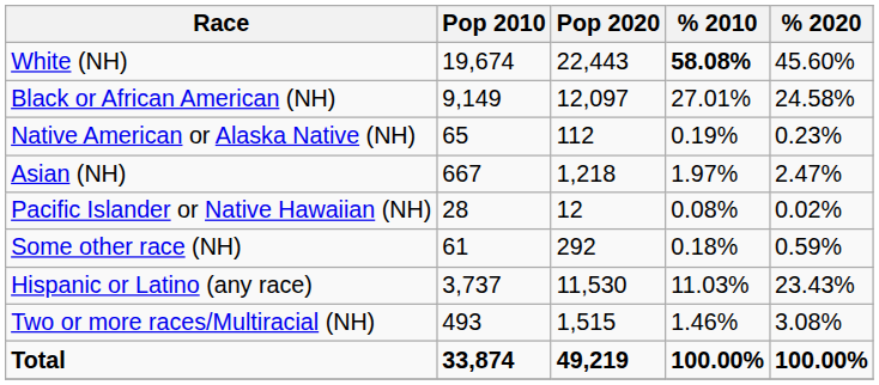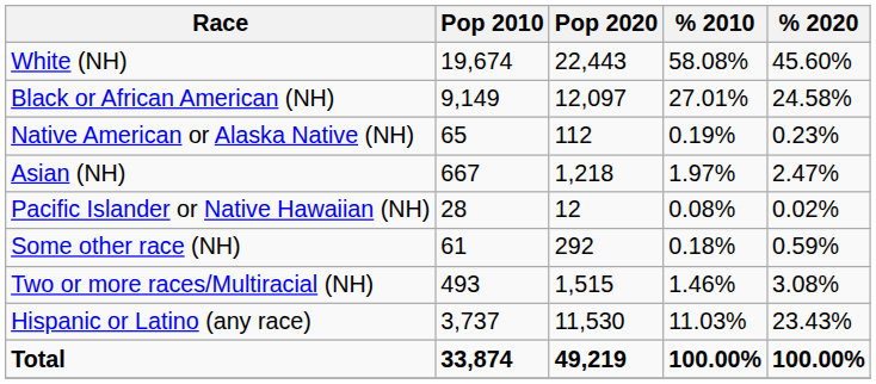White (NH) | % 2010: bold -> normal
rows swapped: Two or more races/Multiracial (NH) <-> Hispanic or Latino (any race)
